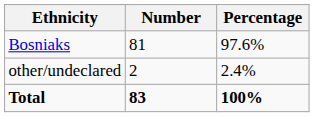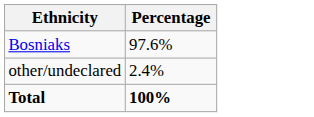- column: Number | 81 | 2 | 83
